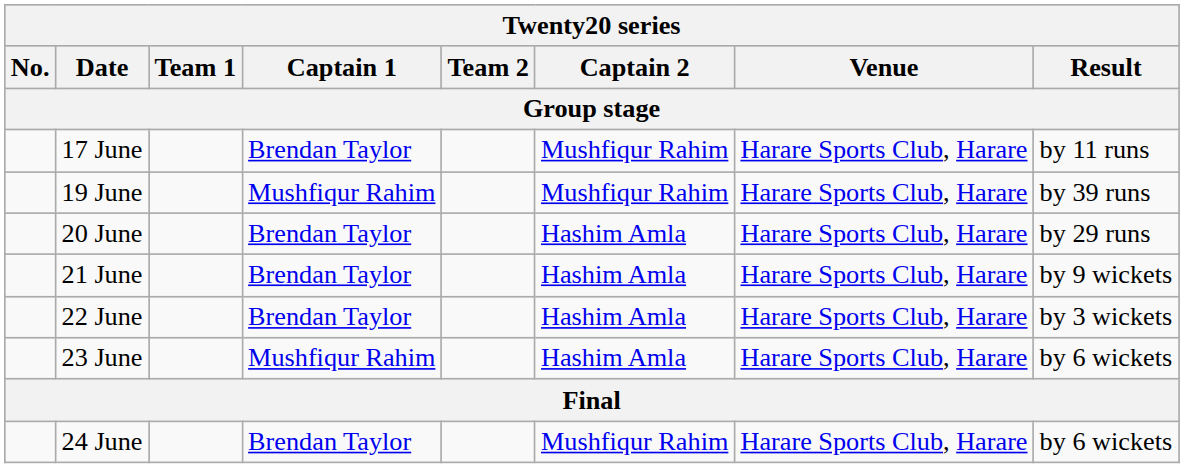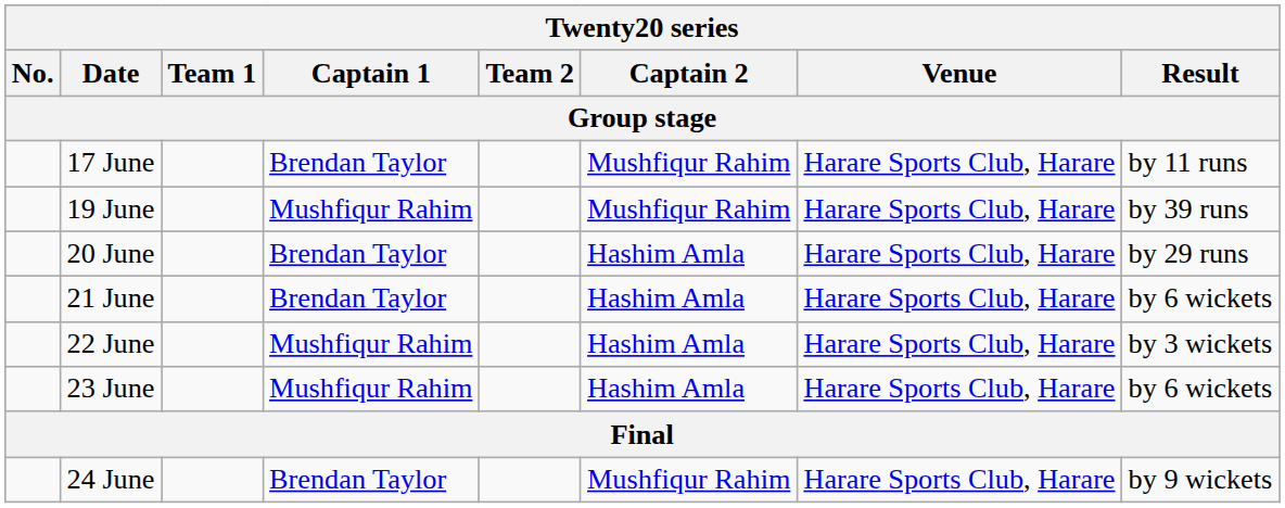21 June | Result: by 9 wickets -> by 6 wickets
22 June | Captain 1: Brendan Taylor -> Mushfiqur Rahim
24 June | Result: by 6 wickets -> by 9 wickets
